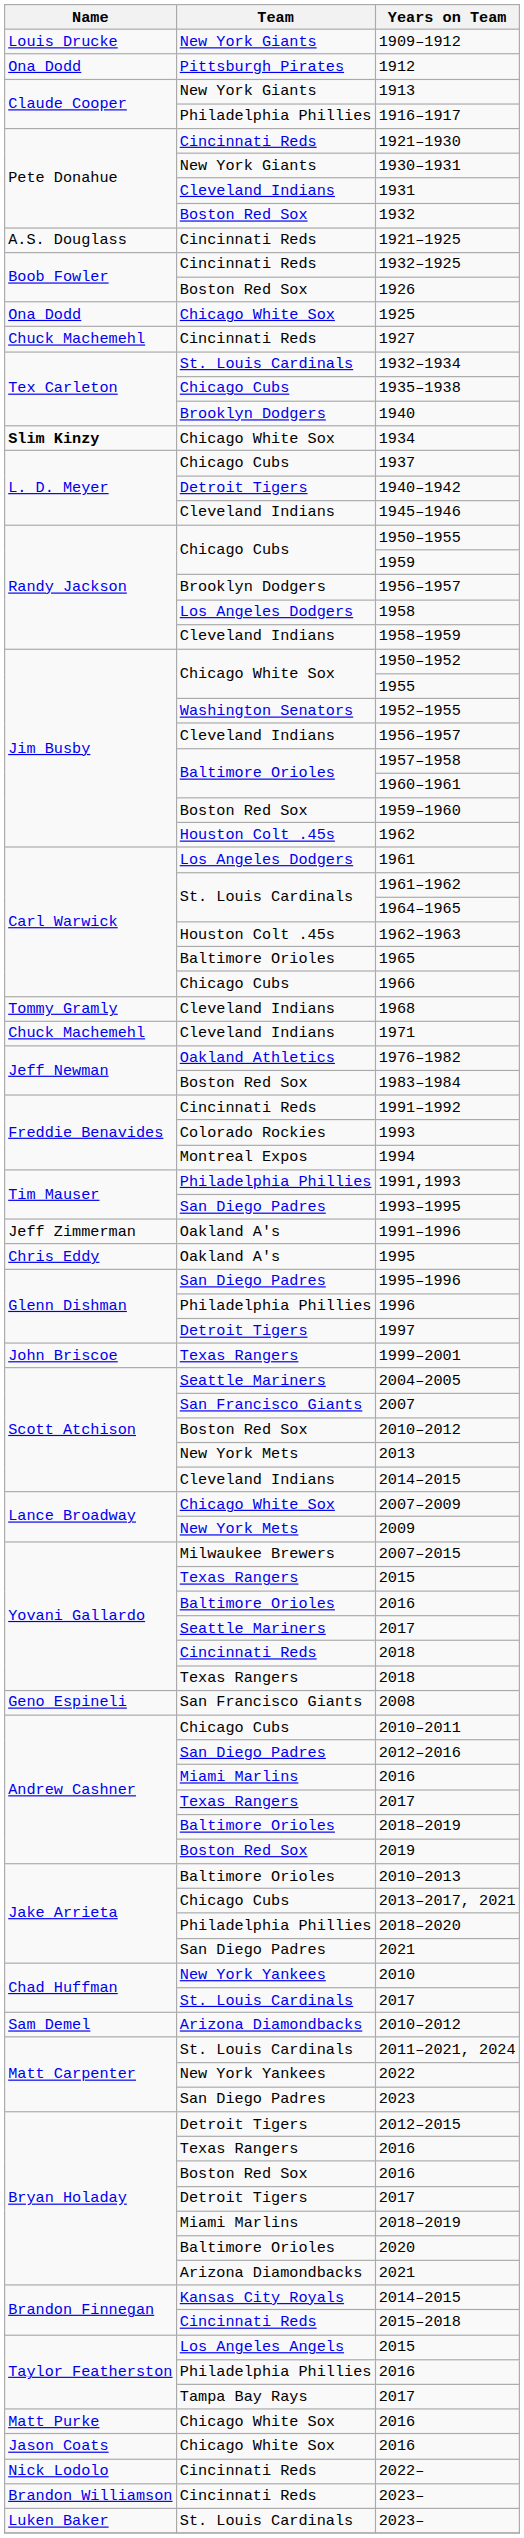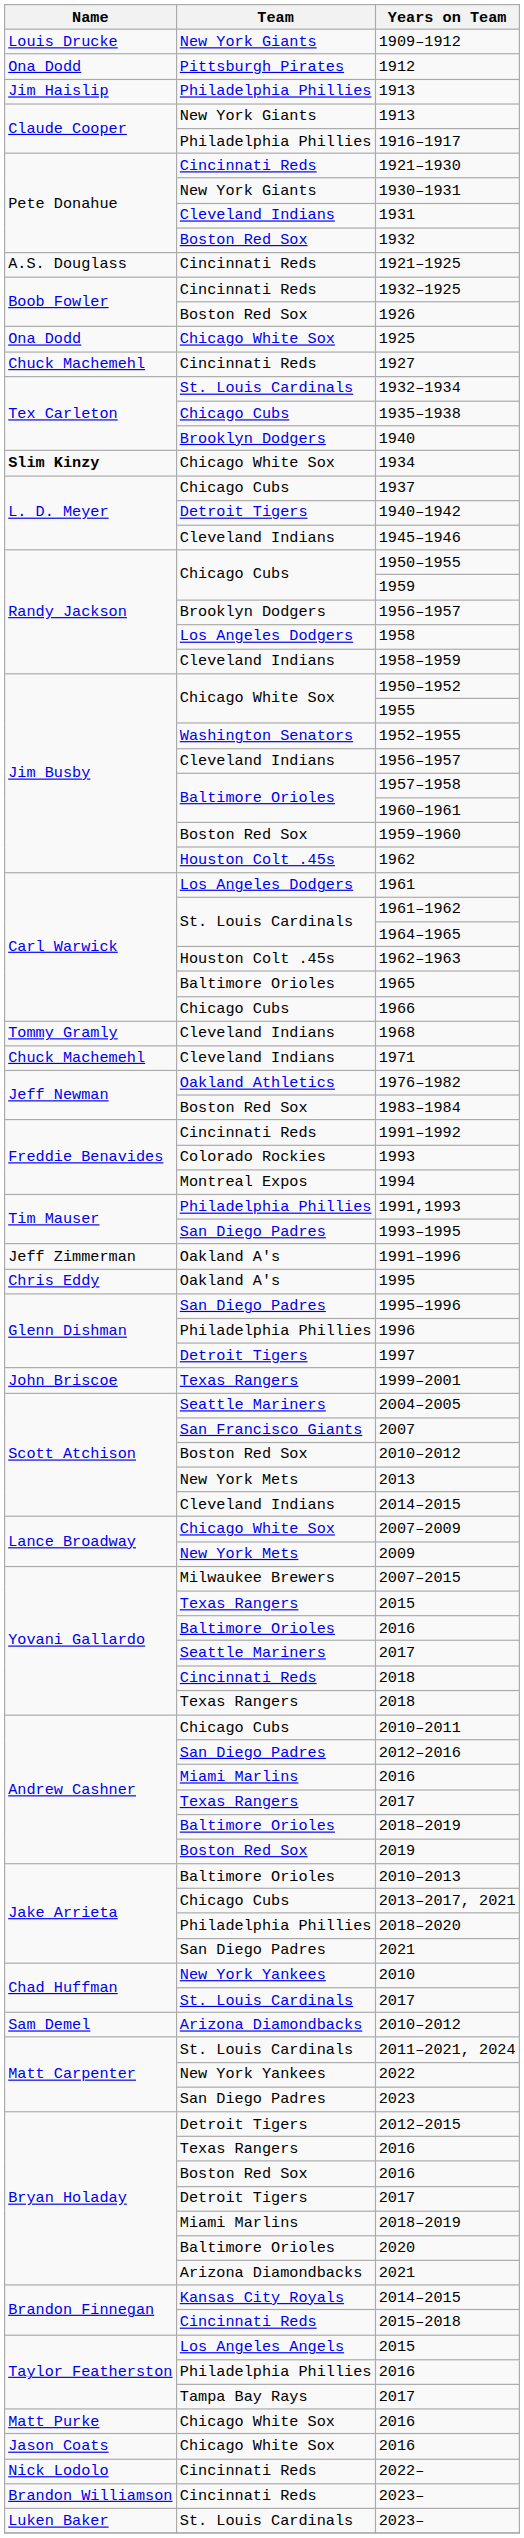+ row: Jim Haislip | Philadelphia Phillies | 1913
- row: Geno Espineli | San Francisco Giants | 2008
